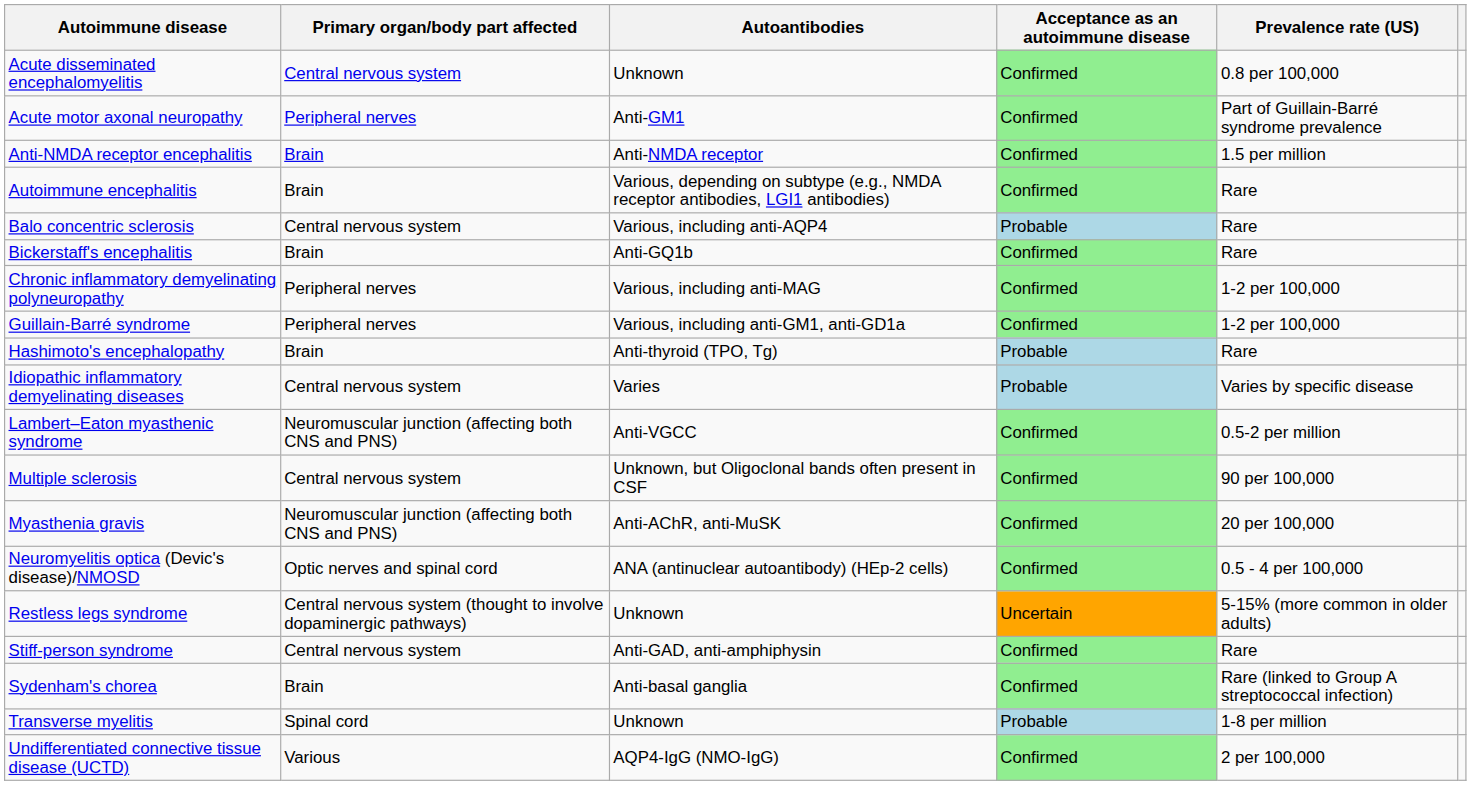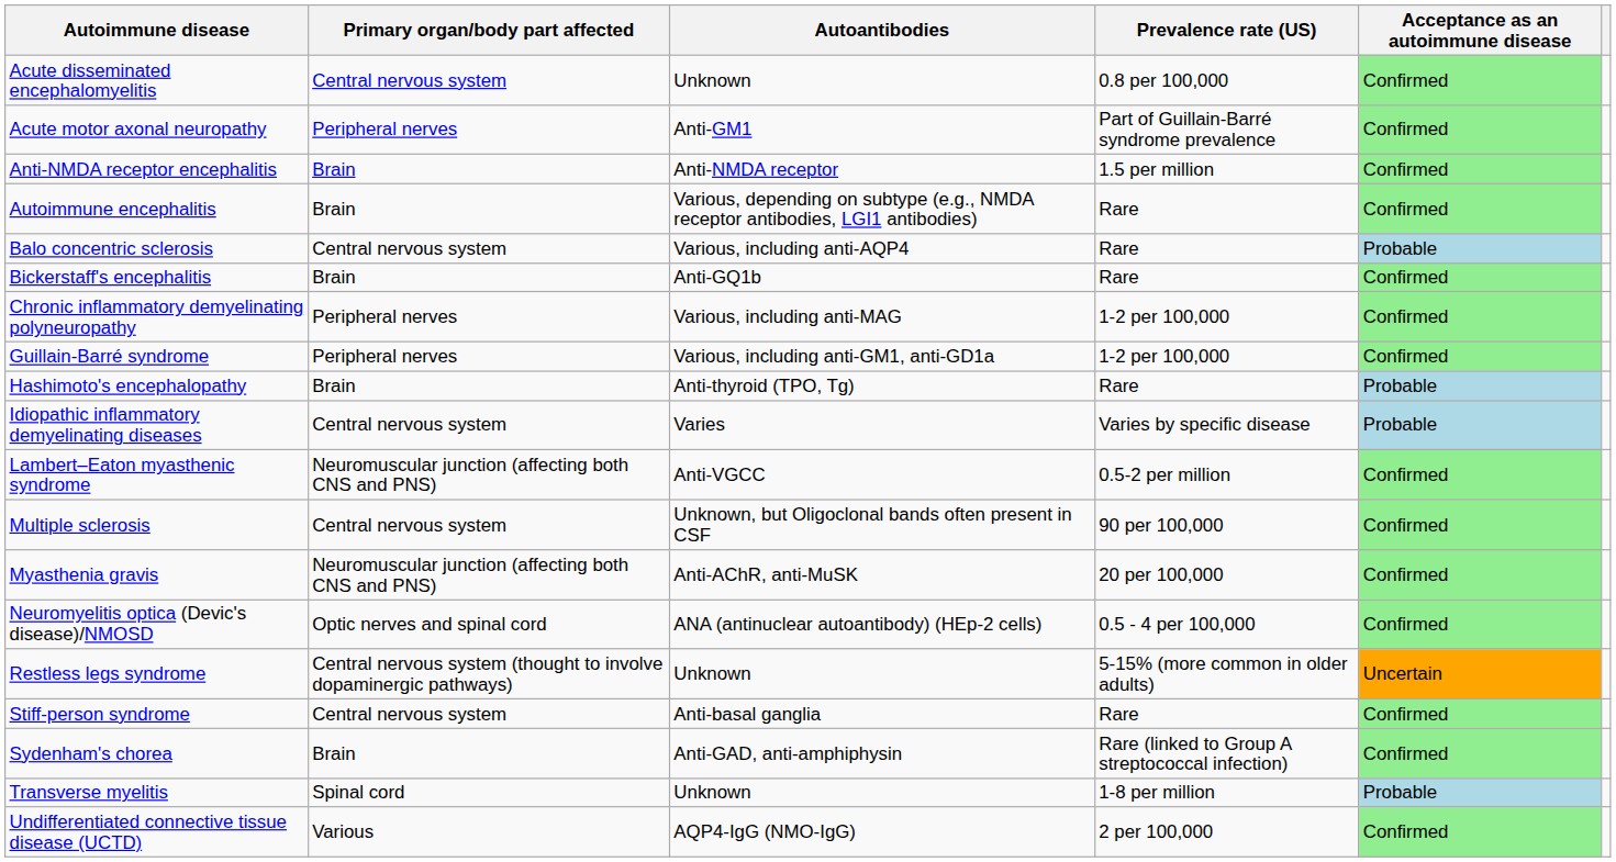columns swapped: Acceptance as an autoimmune disease <-> Prevalence rate (US)
Stiff-person syndrome | Autoantibodies: Anti-GAD, anti-amphiphysin -> Anti-basal ganglia
Sydenham's chorea | Autoantibodies: Anti-basal ganglia -> Anti-GAD, anti-amphiphysin
